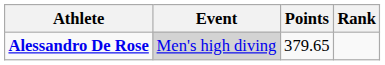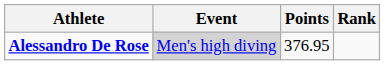Alessandro De Rose | Points: 379.65 -> 376.95
